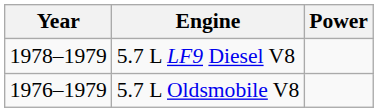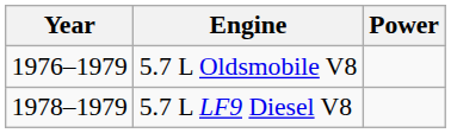rows swapped: 5.7 L Oldsmobile V8 <-> 5.7 L LF9 Diesel V8
